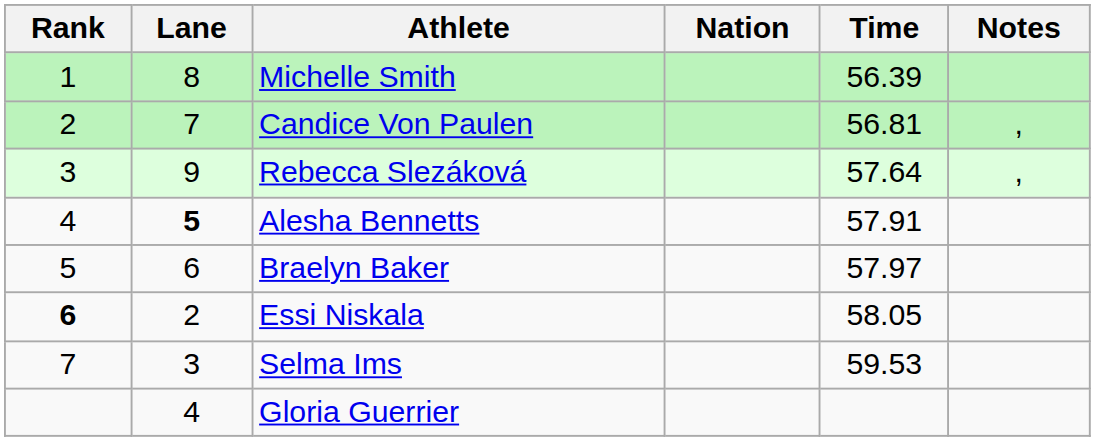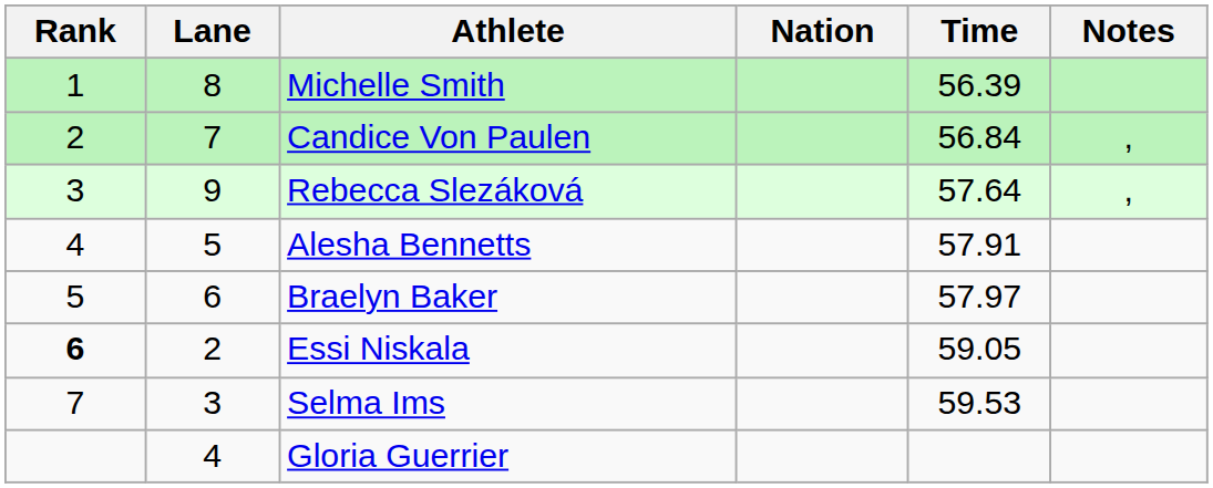Candice Von Paulen | Time: 56.81 -> 56.84
Alesha Bennetts | Lane: bold -> normal
Essi Niskala | Time: 58.05 -> 59.05
